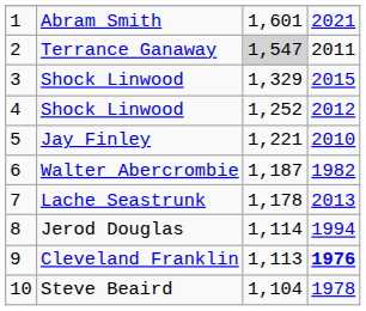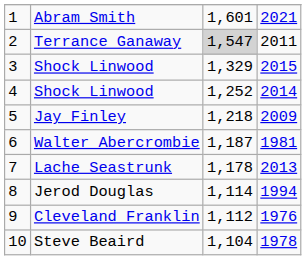4 / Shock Linwood | column 4: 2012 -> 2014
Jay Finley | column 3: 1,221 -> 1,218
Jay Finley | column 4: 2010 -> 2009
Walter Abercrombie | column 4: 1982 -> 1981
Cleveland Franklin | column 3: 1,113 -> 1,112
Cleveland Franklin | column 4: bold -> normal
